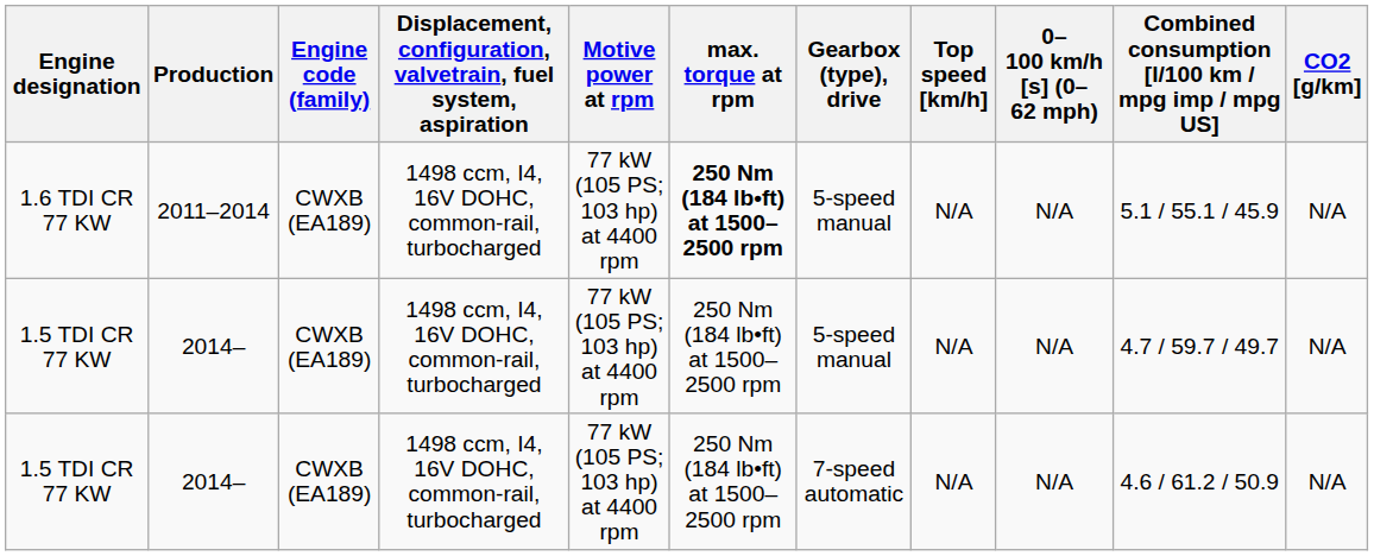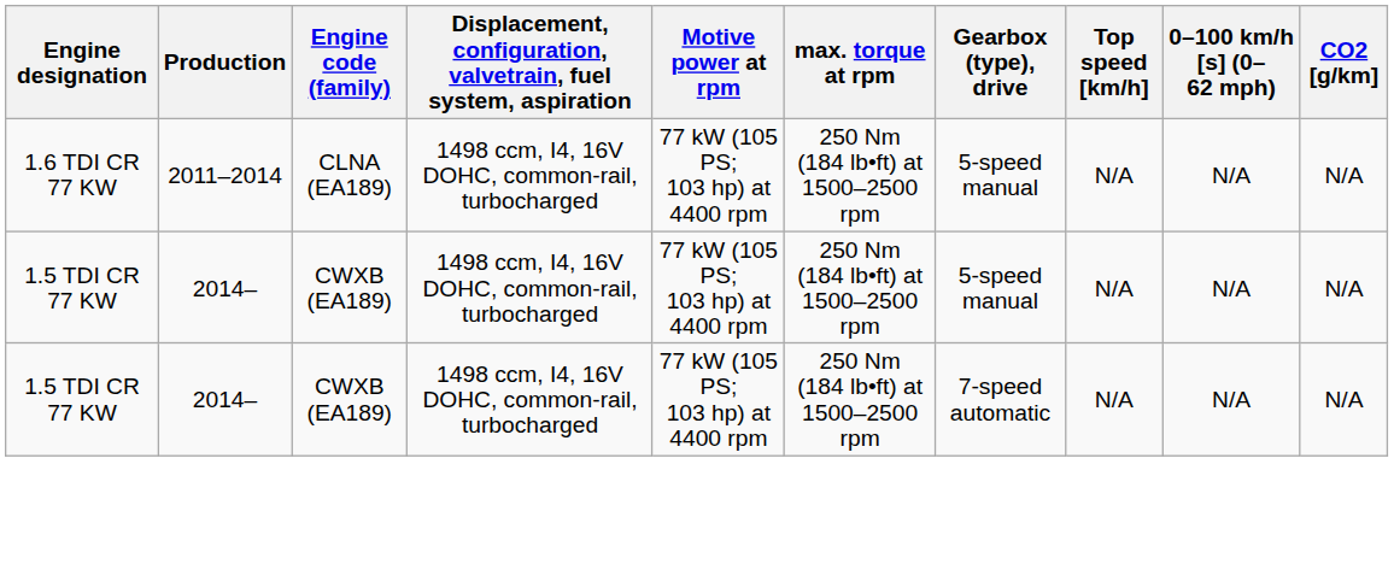- column: Combined consumption [l/100 km / mpg imp / mpg US] | 5.1 / 55.1 / 45.9 | 4.7 / 59.7 / 49.7 | 4.6 / 61.2 / 50.9
1.6 TDI CR 77 KW | Engine code (family): CWXB (EA189) -> CLNA (EA189)
1.6 TDI CR 77 KW | max. torque at rpm: bold -> normal
